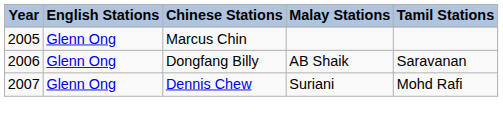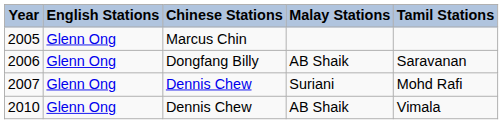+ row: 2010 | Glenn Ong | Dennis Chew | AB Shaik | Vimala
